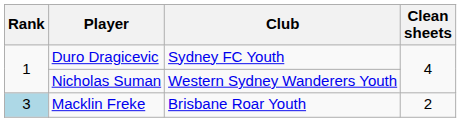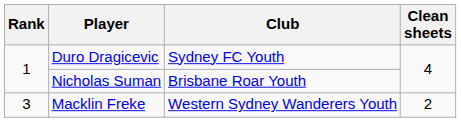Nicholas Suman | Club: Western Sydney Wanderers Youth -> Brisbane Roar Youth
Macklin Freke | Rank: lightblue background -> no background
Macklin Freke | Club: Brisbane Roar Youth -> Western Sydney Wanderers Youth
